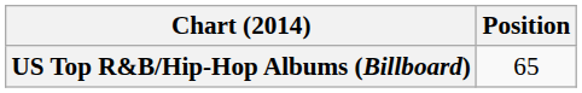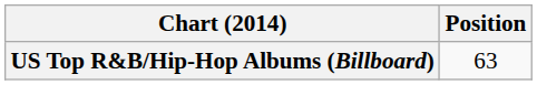US Top R&B/Hip-Hop Albums (Billboard) | Position: 65 -> 63
